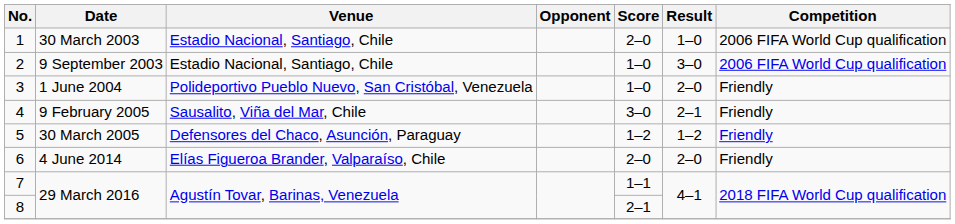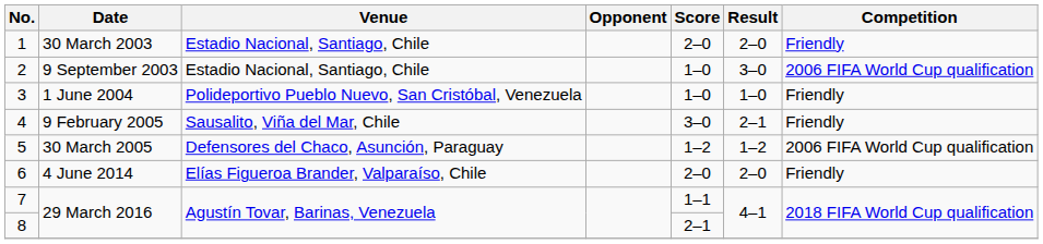1 | Result: 1–0 -> 2–0
1 | Competition: 2006 FIFA World Cup qualification -> Friendly
3 | Result: 2–0 -> 1–0
5 | Competition: Friendly -> 2006 FIFA World Cup qualification
